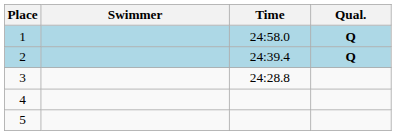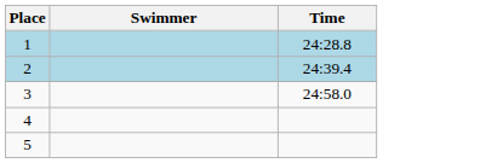- column: Qual. | Q | Q
1 | Time: 24:58.0 -> 24:28.8
3 | Time: 24:28.8 -> 24:58.0
